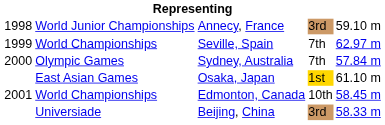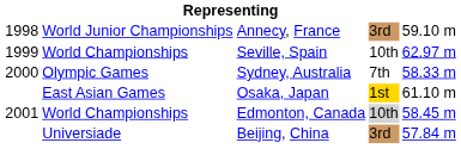Seville, Spain | column 4: 7th -> 10th
Sydney, Australia | column 5: 57.84 m -> 58.33 m
Edmonton, Canada | column 4: no background -> lightgrey background
Beijing, China | column 5: 58.33 m -> 57.84 m
